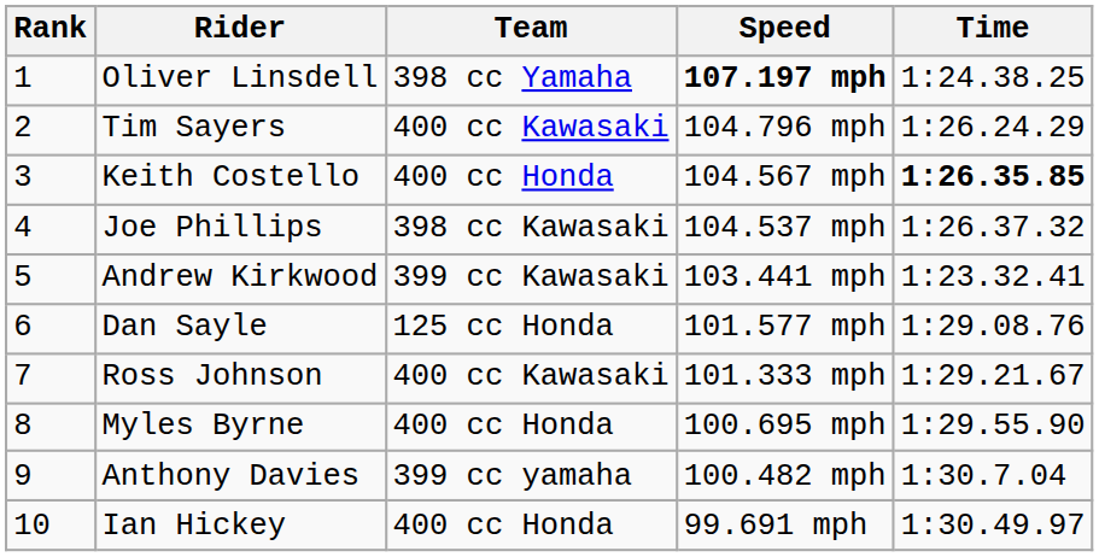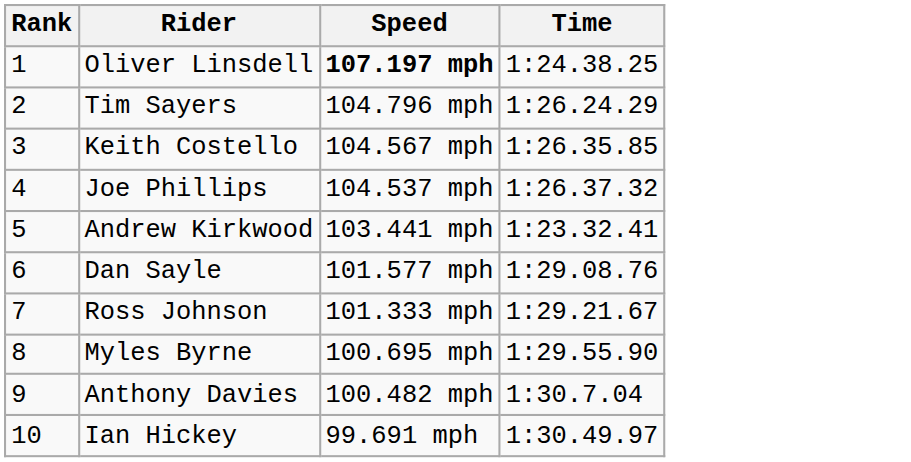- column: Team | 398 cc Yamaha | 400 cc Kawasaki | 400 cc Honda | 398 cc Kawasaki | 399 cc Kawasaki | 125 cc Honda | 400 cc Kawasaki | 400 cc Honda | 399 cc yamaha | 400 cc Honda
Keith Costello | Time: bold -> normal
